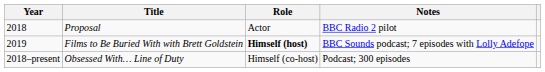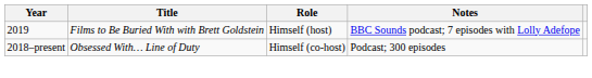- row: 2018 | Proposal | Actor | BBC Radio 2 pilot
Films to Be Buried With with Brett Goldstein | Role: bold -> normal
